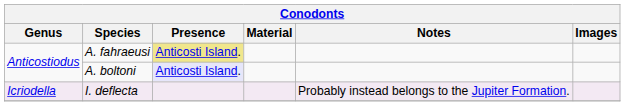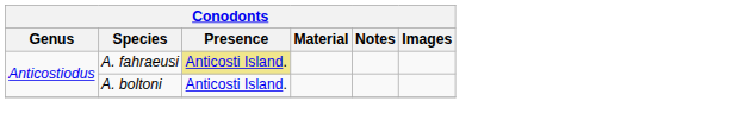A. boltoni | Presence: lavender background -> no background
- row: Icriodella | I. deflecta | Probably instead belongs to the Jupiter Formation.
